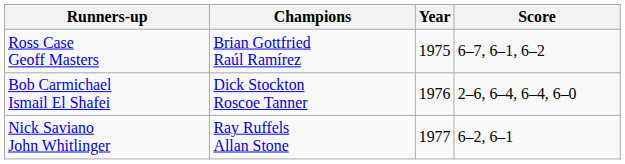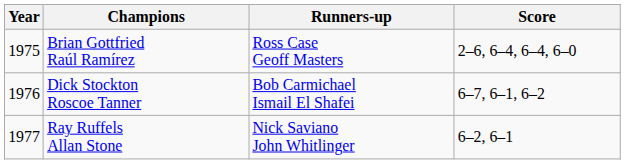columns swapped: Year <-> Runners-up
Brian Gottfried Raúl Ramírez | Score: 6–7, 6–1, 6–2 -> 2–6, 6–4, 6–4, 6–0
Dick Stockton Roscoe Tanner | Score: 2–6, 6–4, 6–4, 6–0 -> 6–7, 6–1, 6–2
